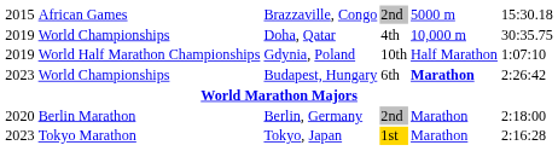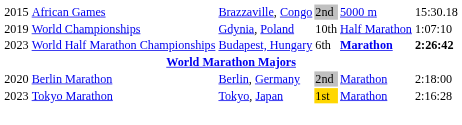- row: 2019 | World Championships | Doha, Qatar | 4th | 10,000 m | 30:35.75
Gdynia, Poland | column 2: World Half Marathon Championships -> World Championships
Budapest, Hungary | column 2: World Championships -> World Half Marathon Championships
Budapest, Hungary | column 6: normal -> bold
